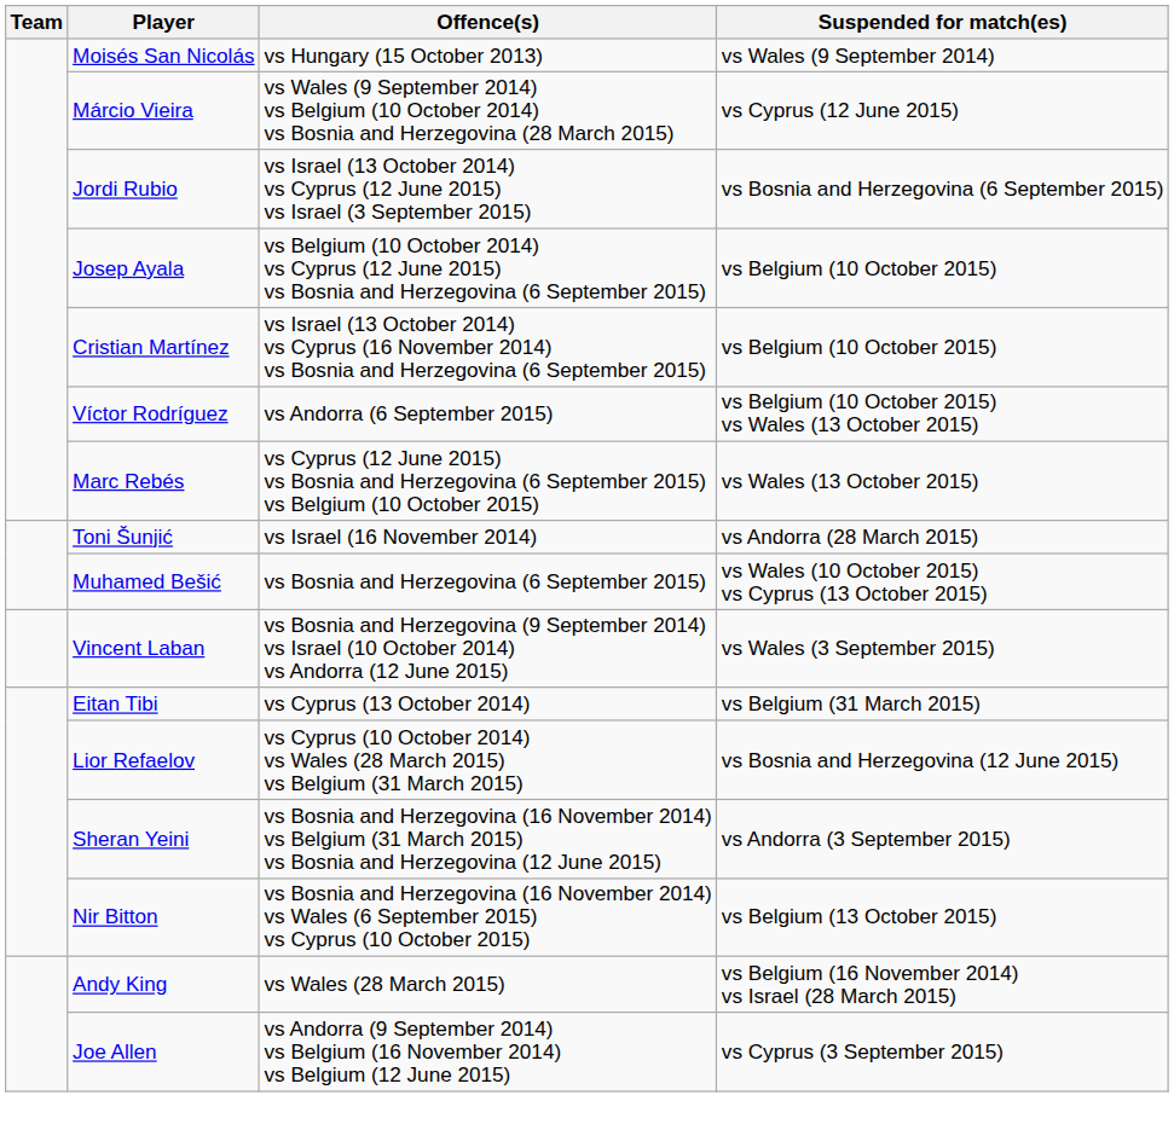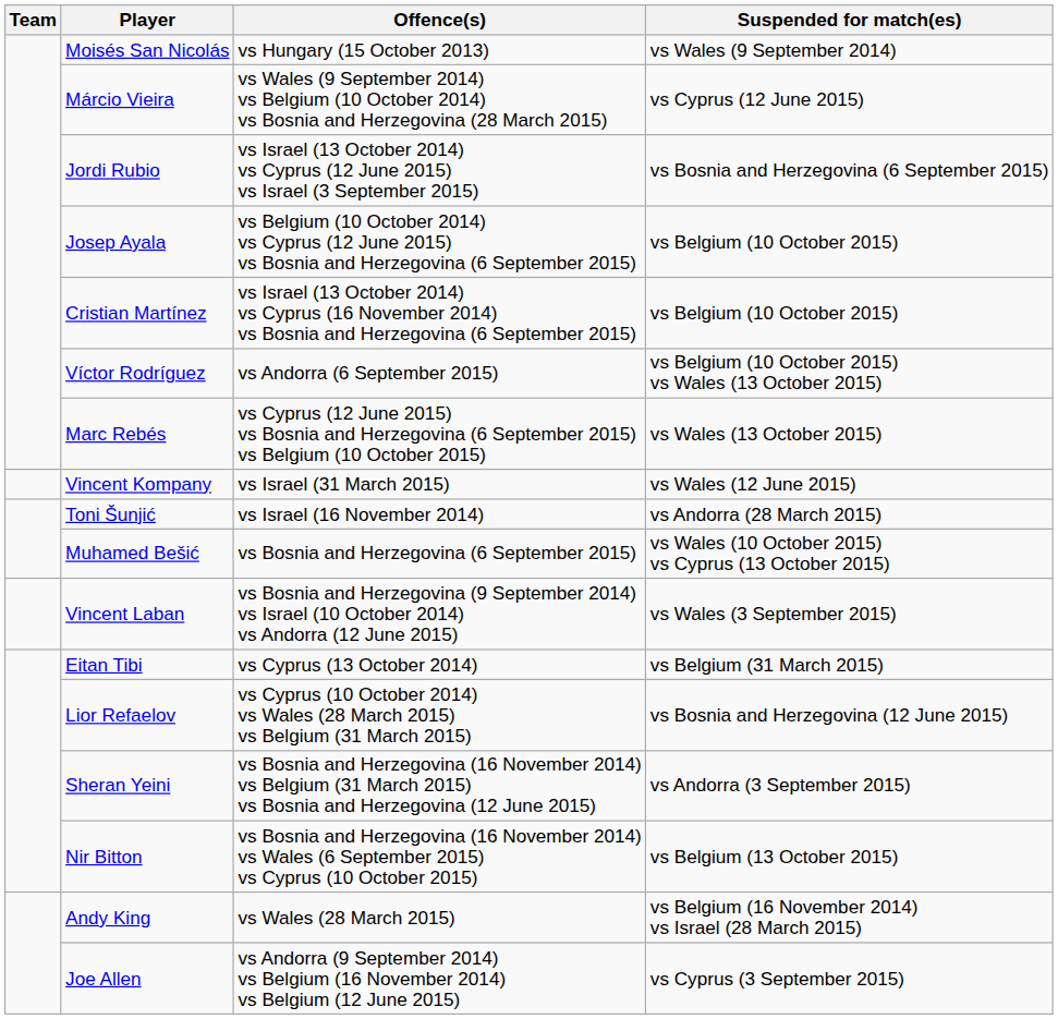+ row: Vincent Kompany | vs Israel (31 March 2015) | vs Wales (12 June 2015)
